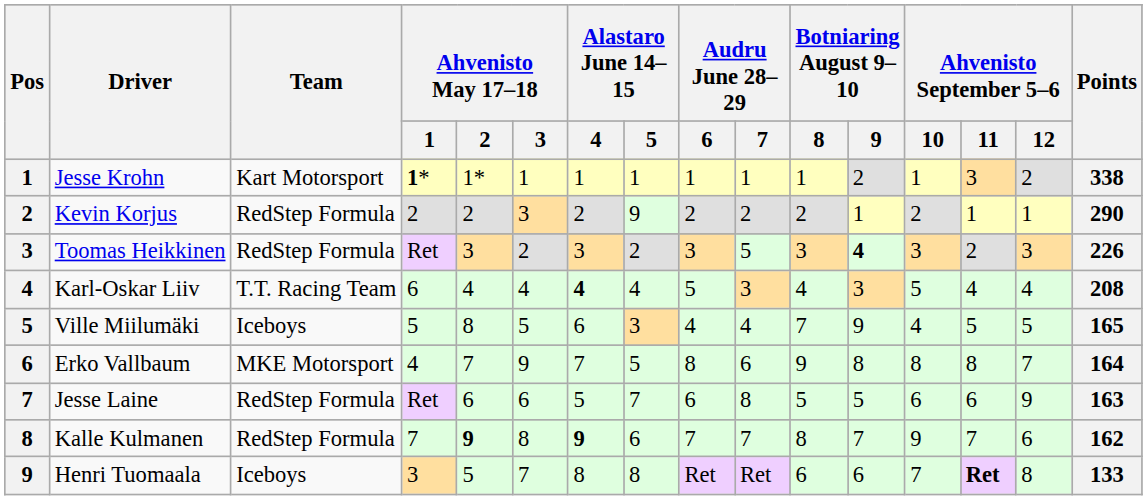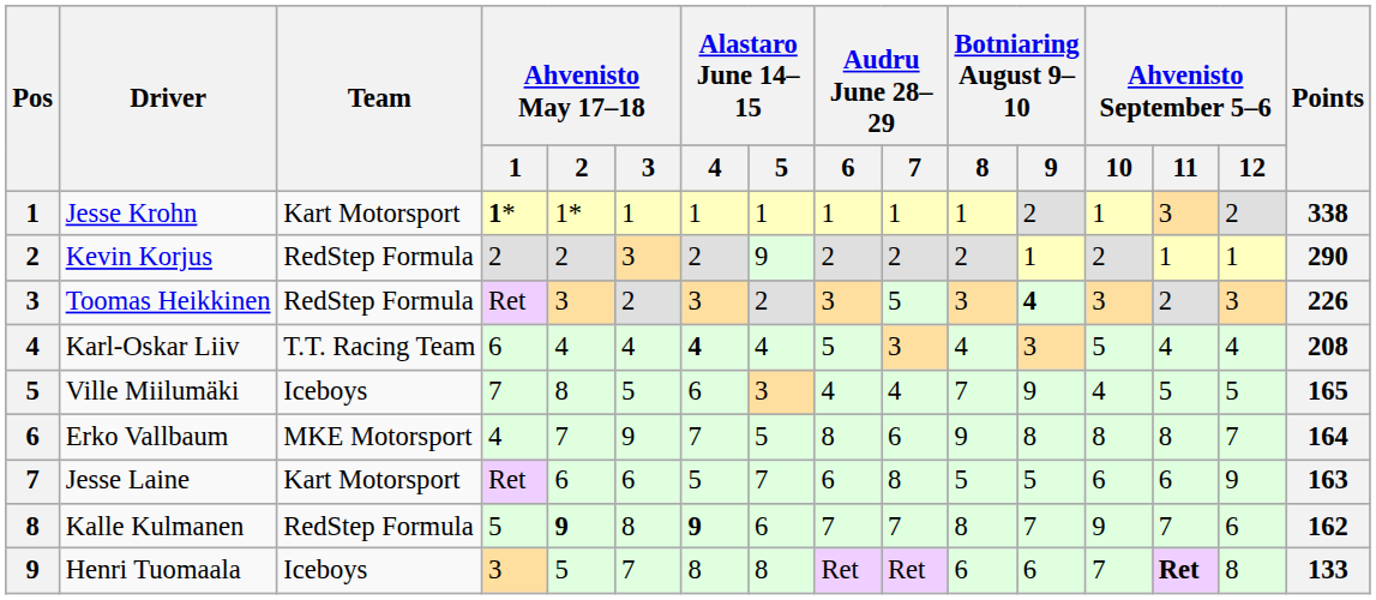Ville Miilumäki | Ahvenisto May 17–18 / 1: 5 -> 7
Jesse Laine | Team: RedStep Formula -> Kart Motorsport
Kalle Kulmanen | Ahvenisto May 17–18 / 1: 7 -> 5
